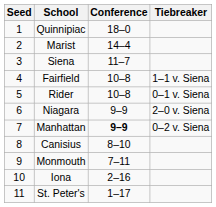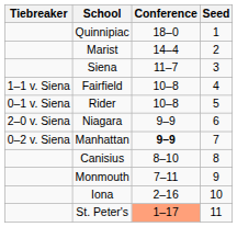columns swapped: Seed <-> Tiebreaker
St. Peter's | Conference: no background -> lightsalmon background
